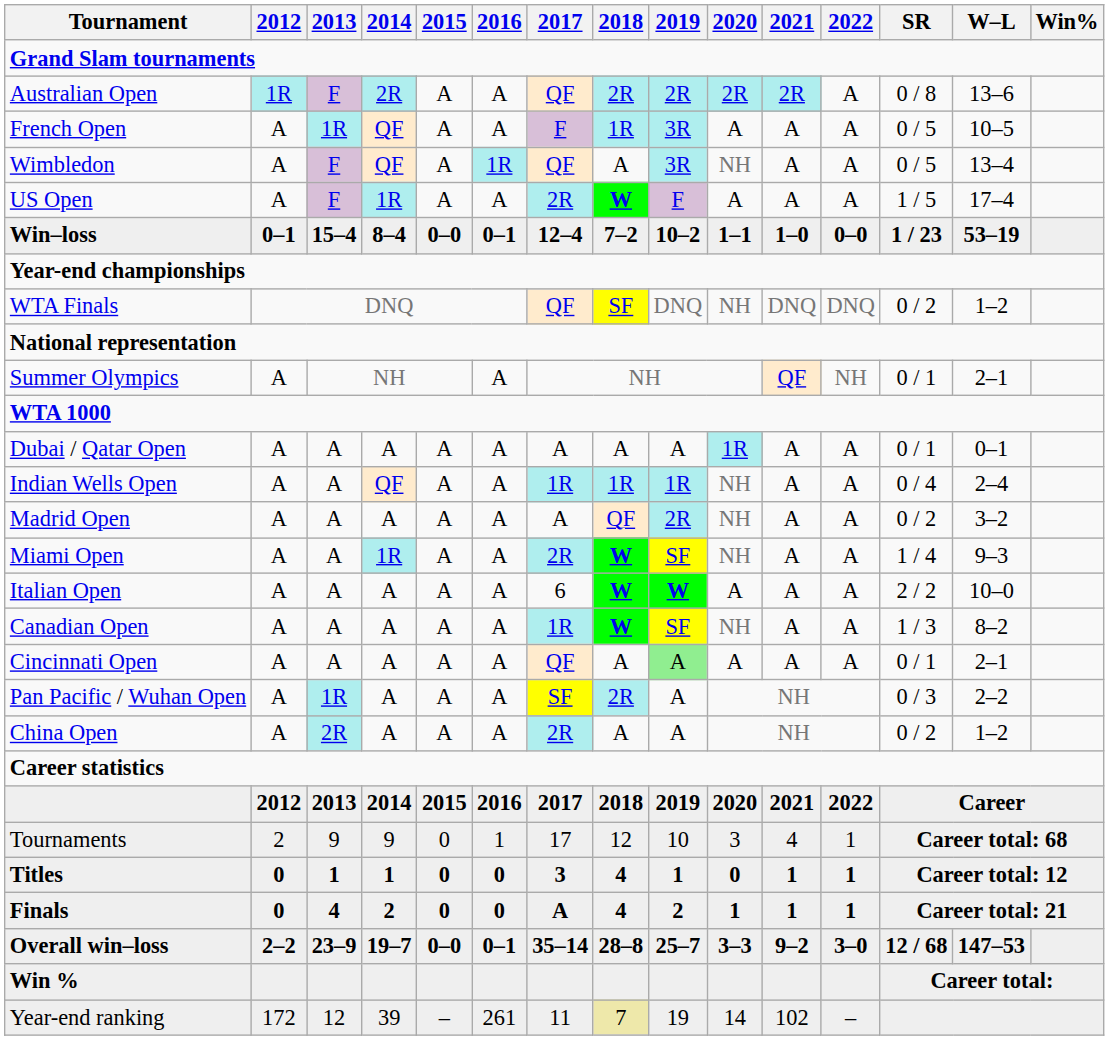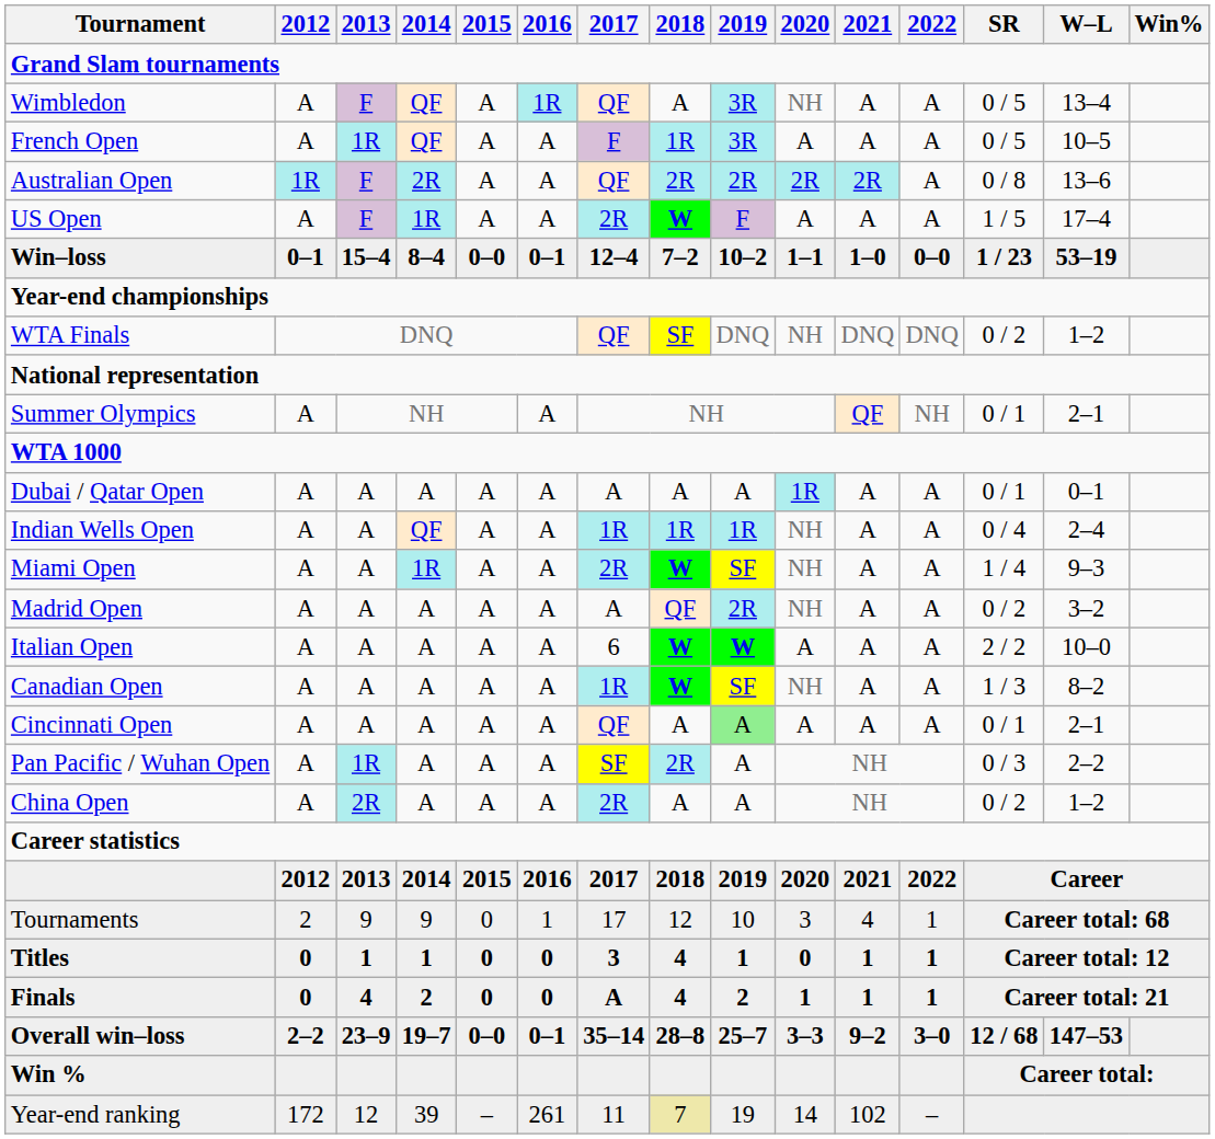rows swapped: Australian Open <-> Wimbledon
rows swapped: Miami Open <-> Madrid Open
